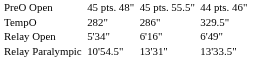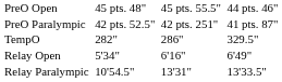+ row: PreO Paralympic | 42 pts. | 52.5" | 42 pts. | 251" | 41 pts. | 87"
